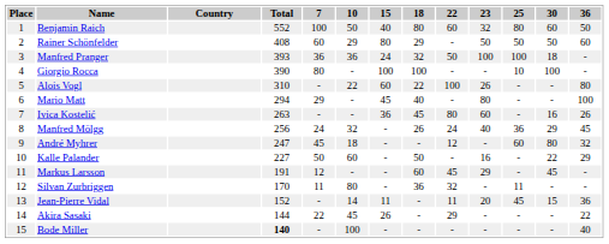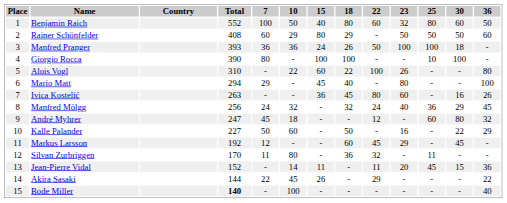Manfred Pranger | 18: 32 -> 26
Manfred Mölgg | 18: 26 -> 32
Markus Larsson | Total: 191 -> 192
